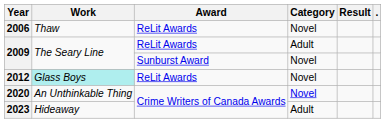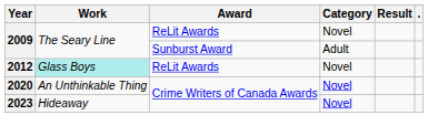- row: 2006 | Thaw | ReLit Awards | Novel
2009 / ReLit Awards | Category: Adult -> Novel
2009 / Sunburst Award | Category: Novel -> Adult
2023 | Category: Adult -> Novel
